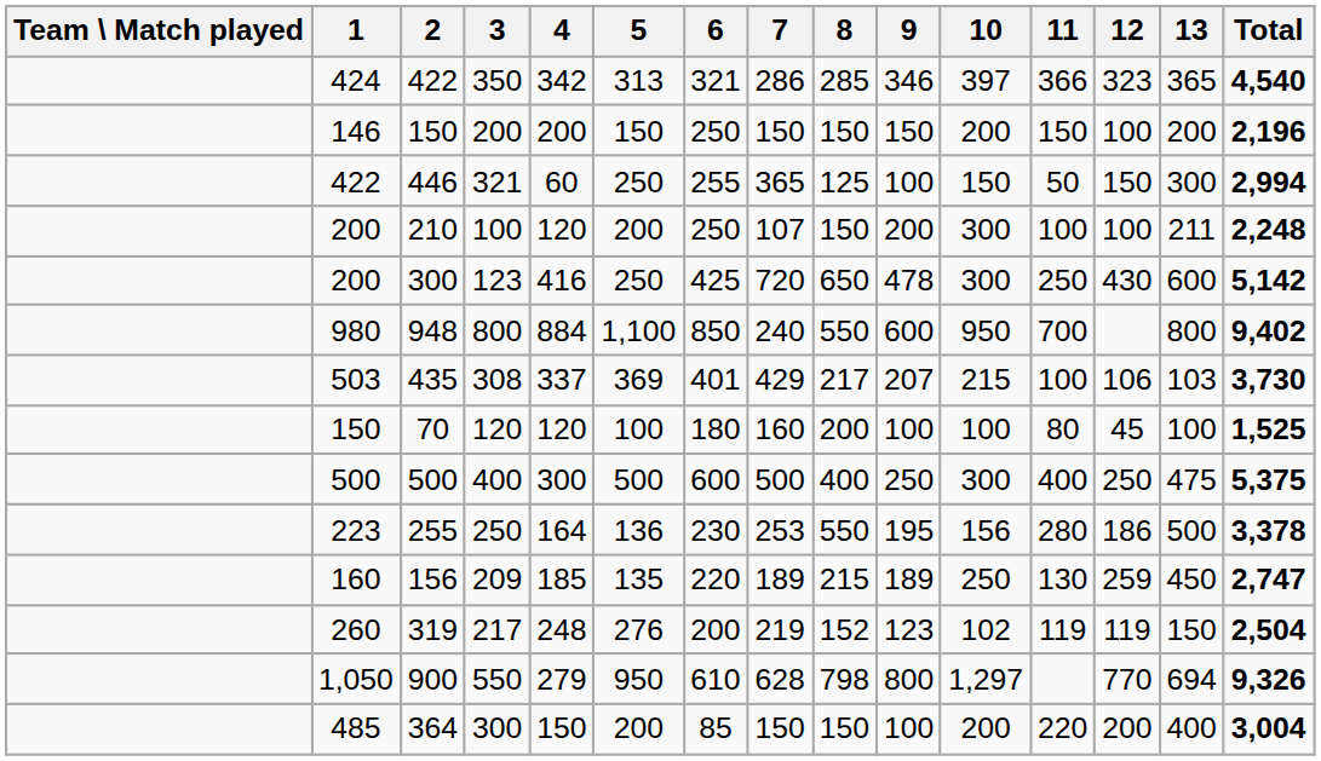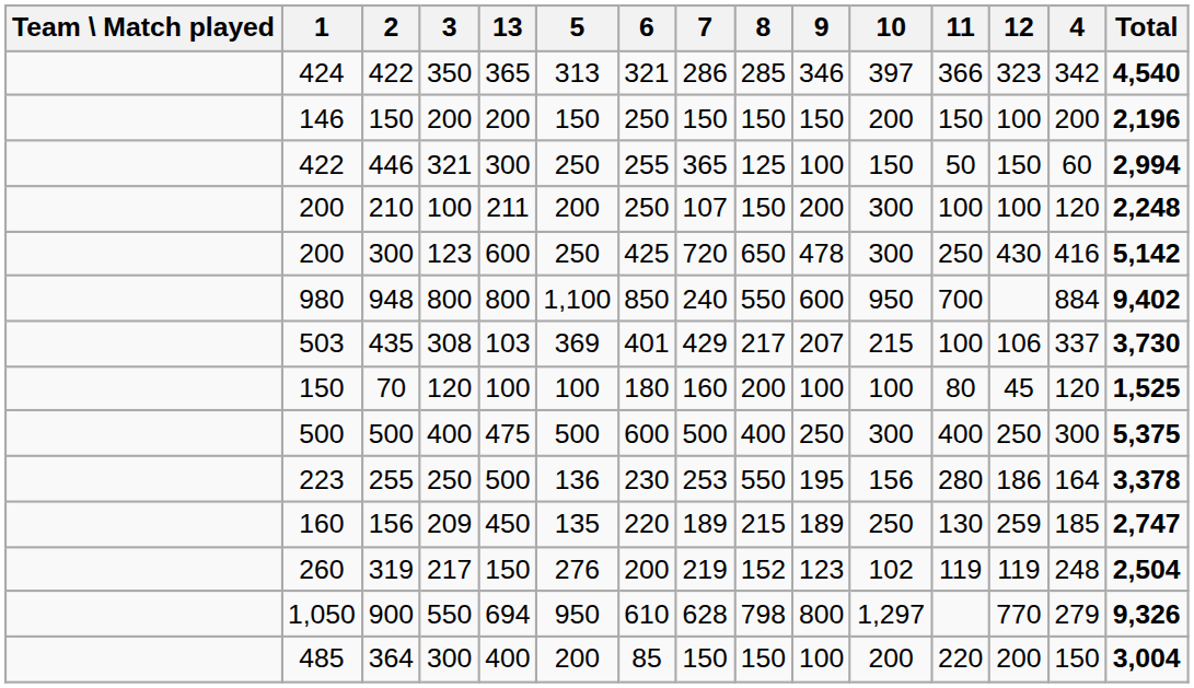columns swapped: 4 <-> 13
